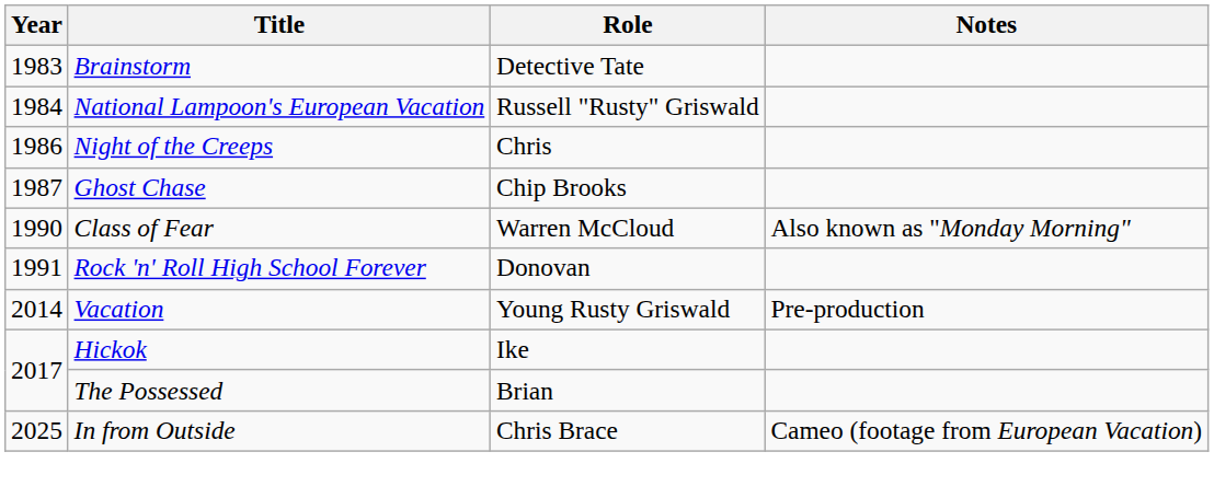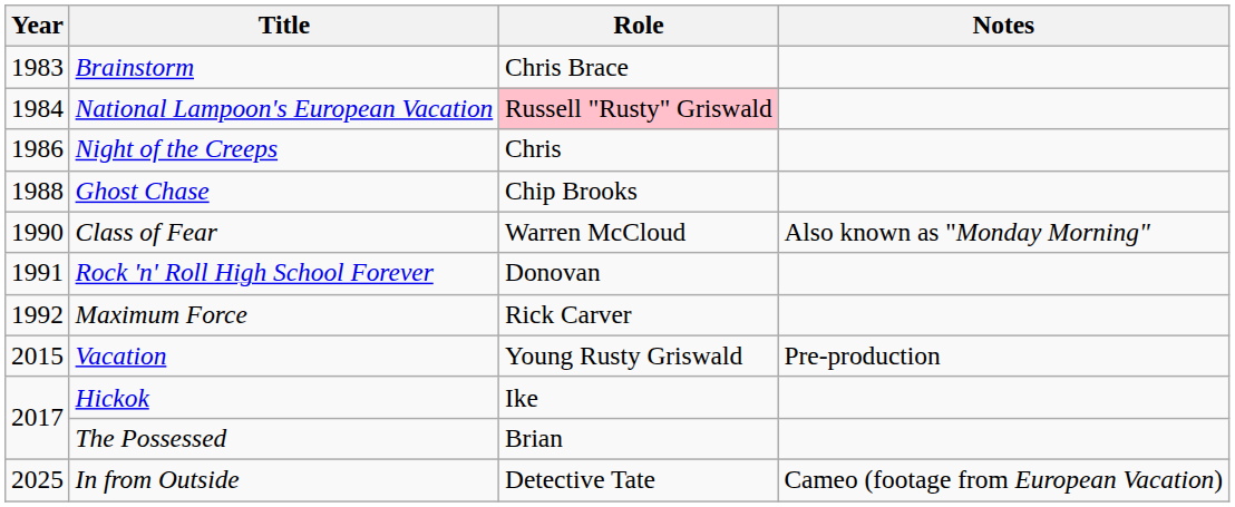Brainstorm | Role: Detective Tate -> Chris Brace
National Lampoon's European Vacation | Role: no background -> pink background
Ghost Chase | Year: 1987 -> 1988
+ row: 1992 | Maximum Force | Rick Carver
Vacation | Year: 2014 -> 2015
In from Outside | Role: Chris Brace -> Detective Tate
